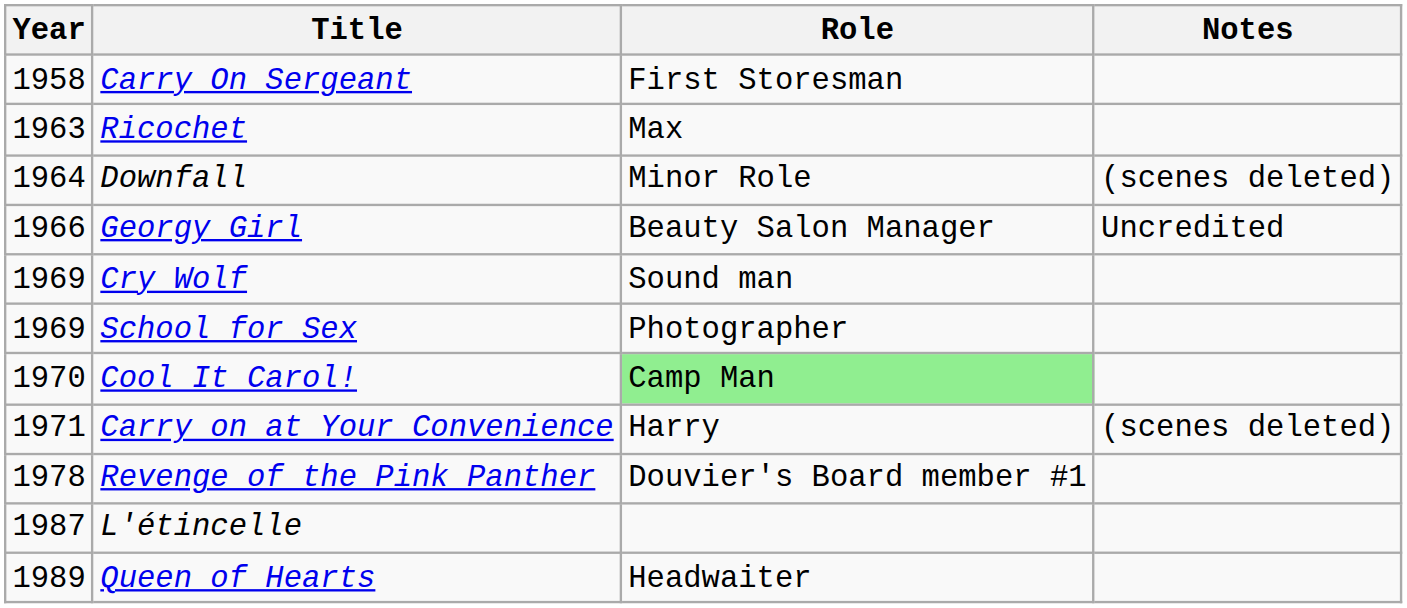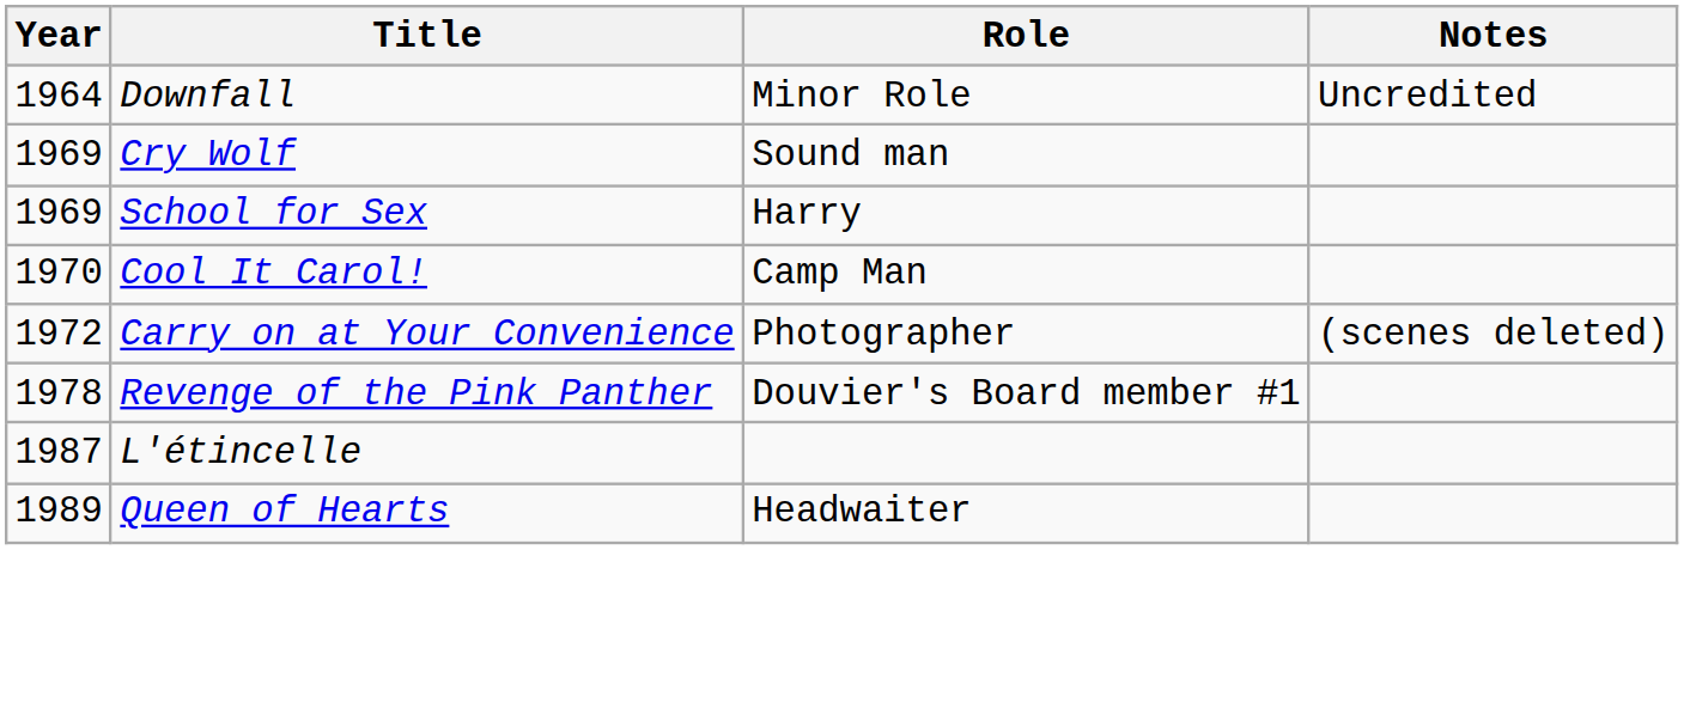- row: 1958 | Carry On Sergeant | First Storesman
- row: 1963 | Ricochet | Max
Downfall | Notes: (scenes deleted) -> Uncredited
- row: 1966 | Georgy Girl | Beauty Salon Manager | Uncredited
School for Sex | Role: Photographer -> Harry
Cool It Carol! | Role: lightgreen background -> no background
Carry on at Your Convenience | Year: 1971 -> 1972
Carry on at Your Convenience | Role: Harry -> Photographer
